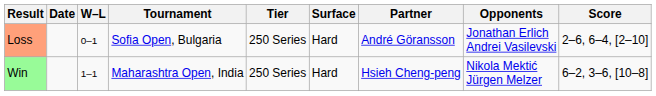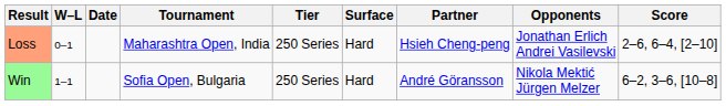columns swapped: W–L <-> Date
Loss | Tournament: Sofia Open, Bulgaria -> Maharashtra Open, India
Loss | Partner: André Göransson -> Hsieh Cheng-peng
Win | Tournament: Maharashtra Open, India -> Sofia Open, Bulgaria
Win | Partner: Hsieh Cheng-peng -> André Göransson
